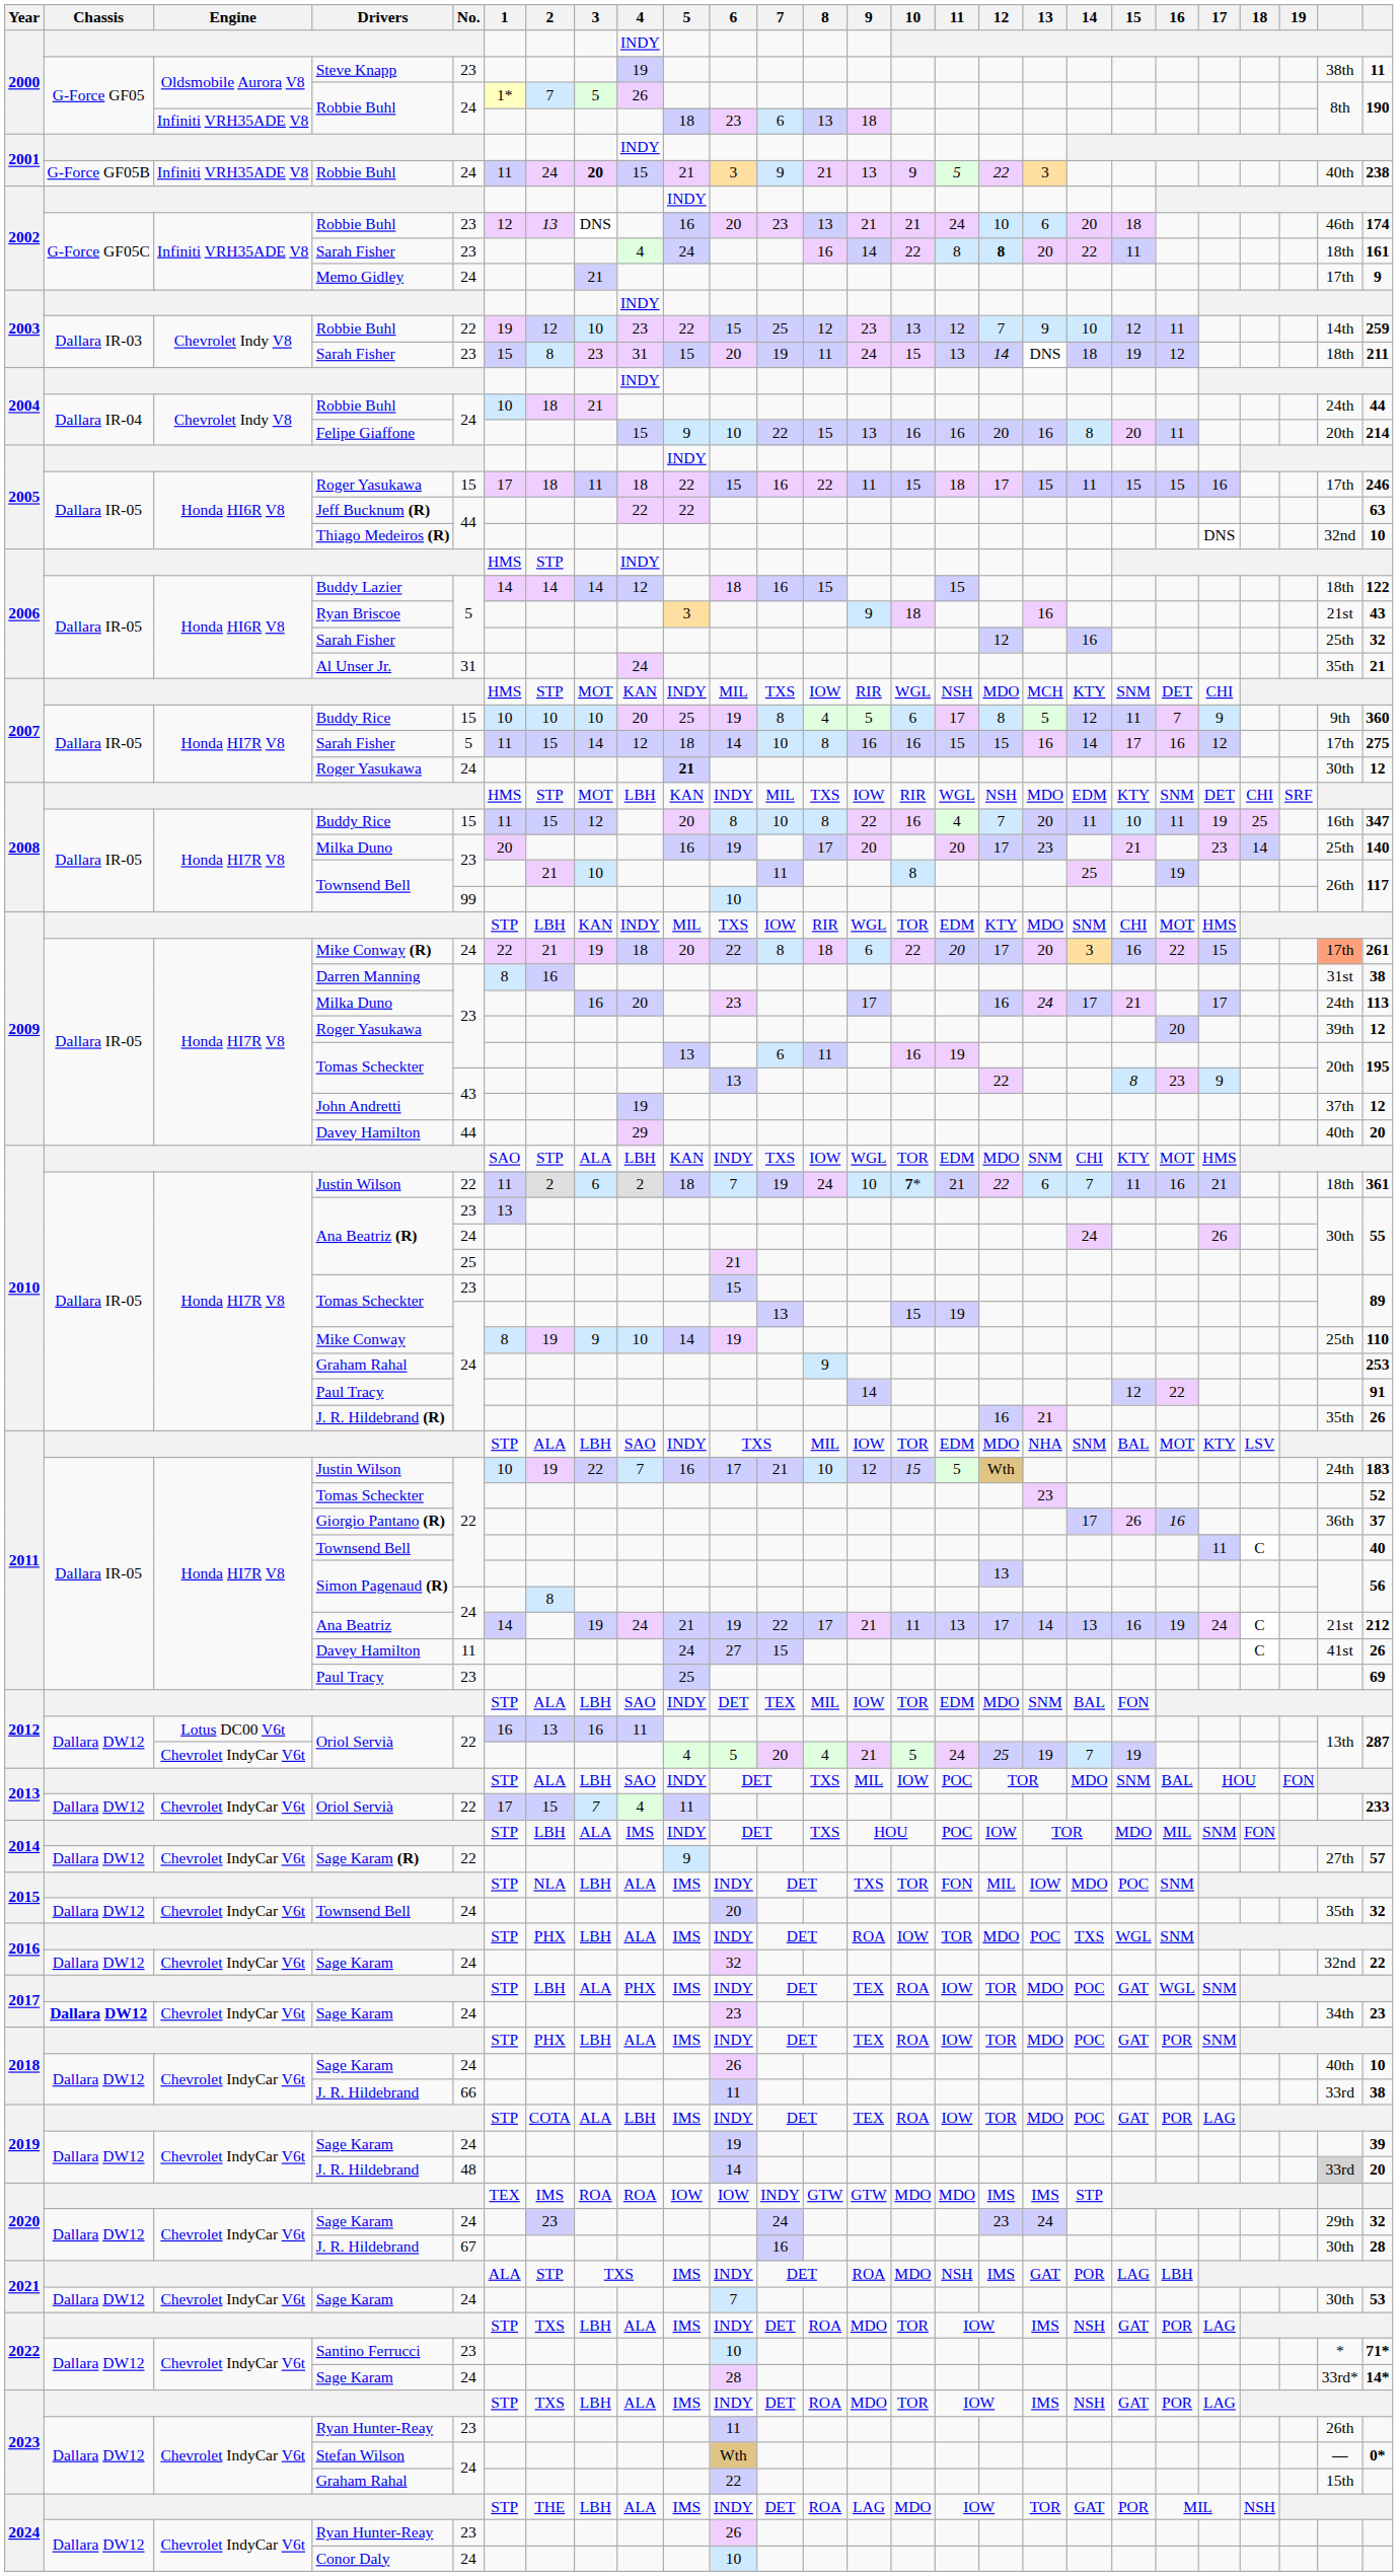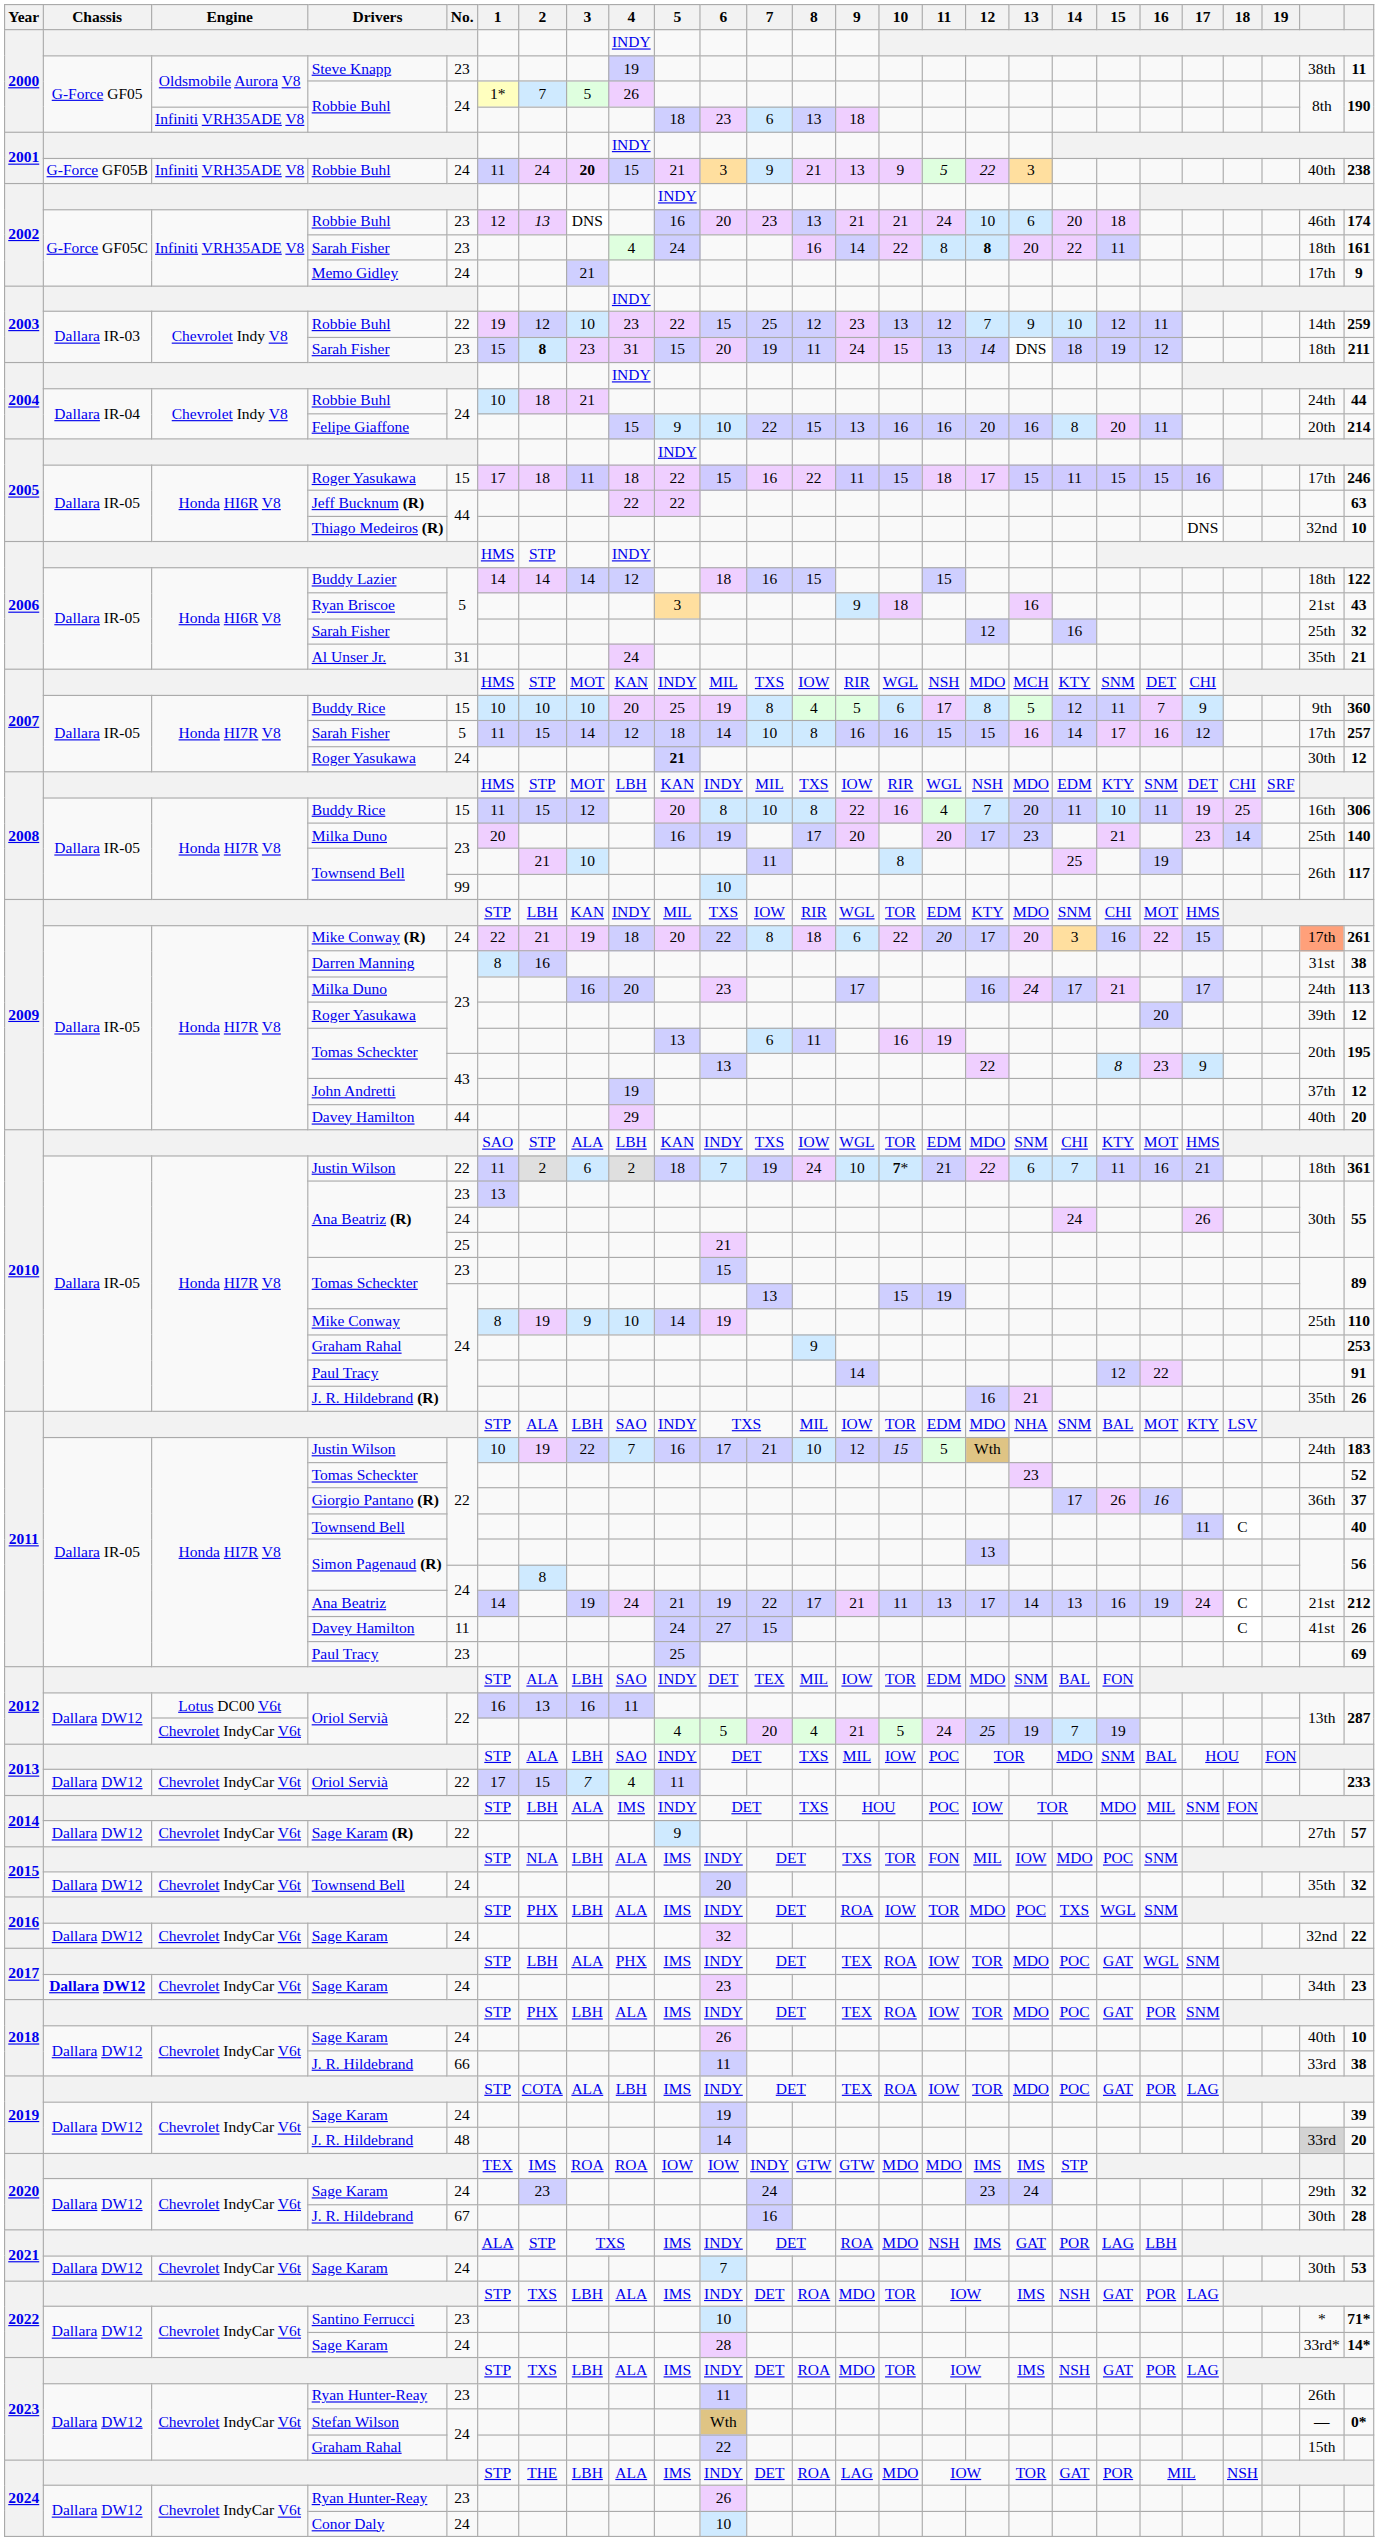2003 / Sarah Fisher | 2: normal -> bold
2007 / Sarah Fisher | column 26: 275 -> 257
2008 / Buddy Rice | column 26: 347 -> 306
